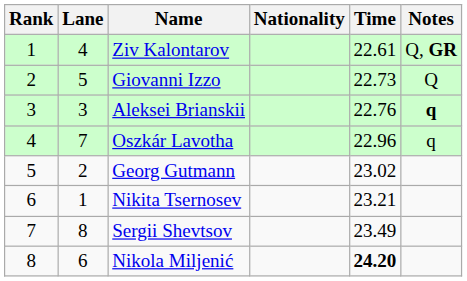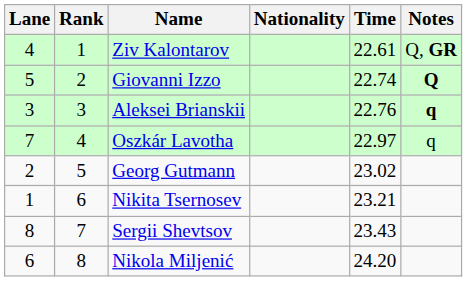columns swapped: Rank <-> Lane
Giovanni Izzo | Time: 22.73 -> 22.74
Giovanni Izzo | Notes: normal -> bold
Oszkár Lavotha | Time: 22.96 -> 22.97
Sergii Shevtsov | Time: 23.49 -> 23.43
Nikola Miljenić | Time: bold -> normal
